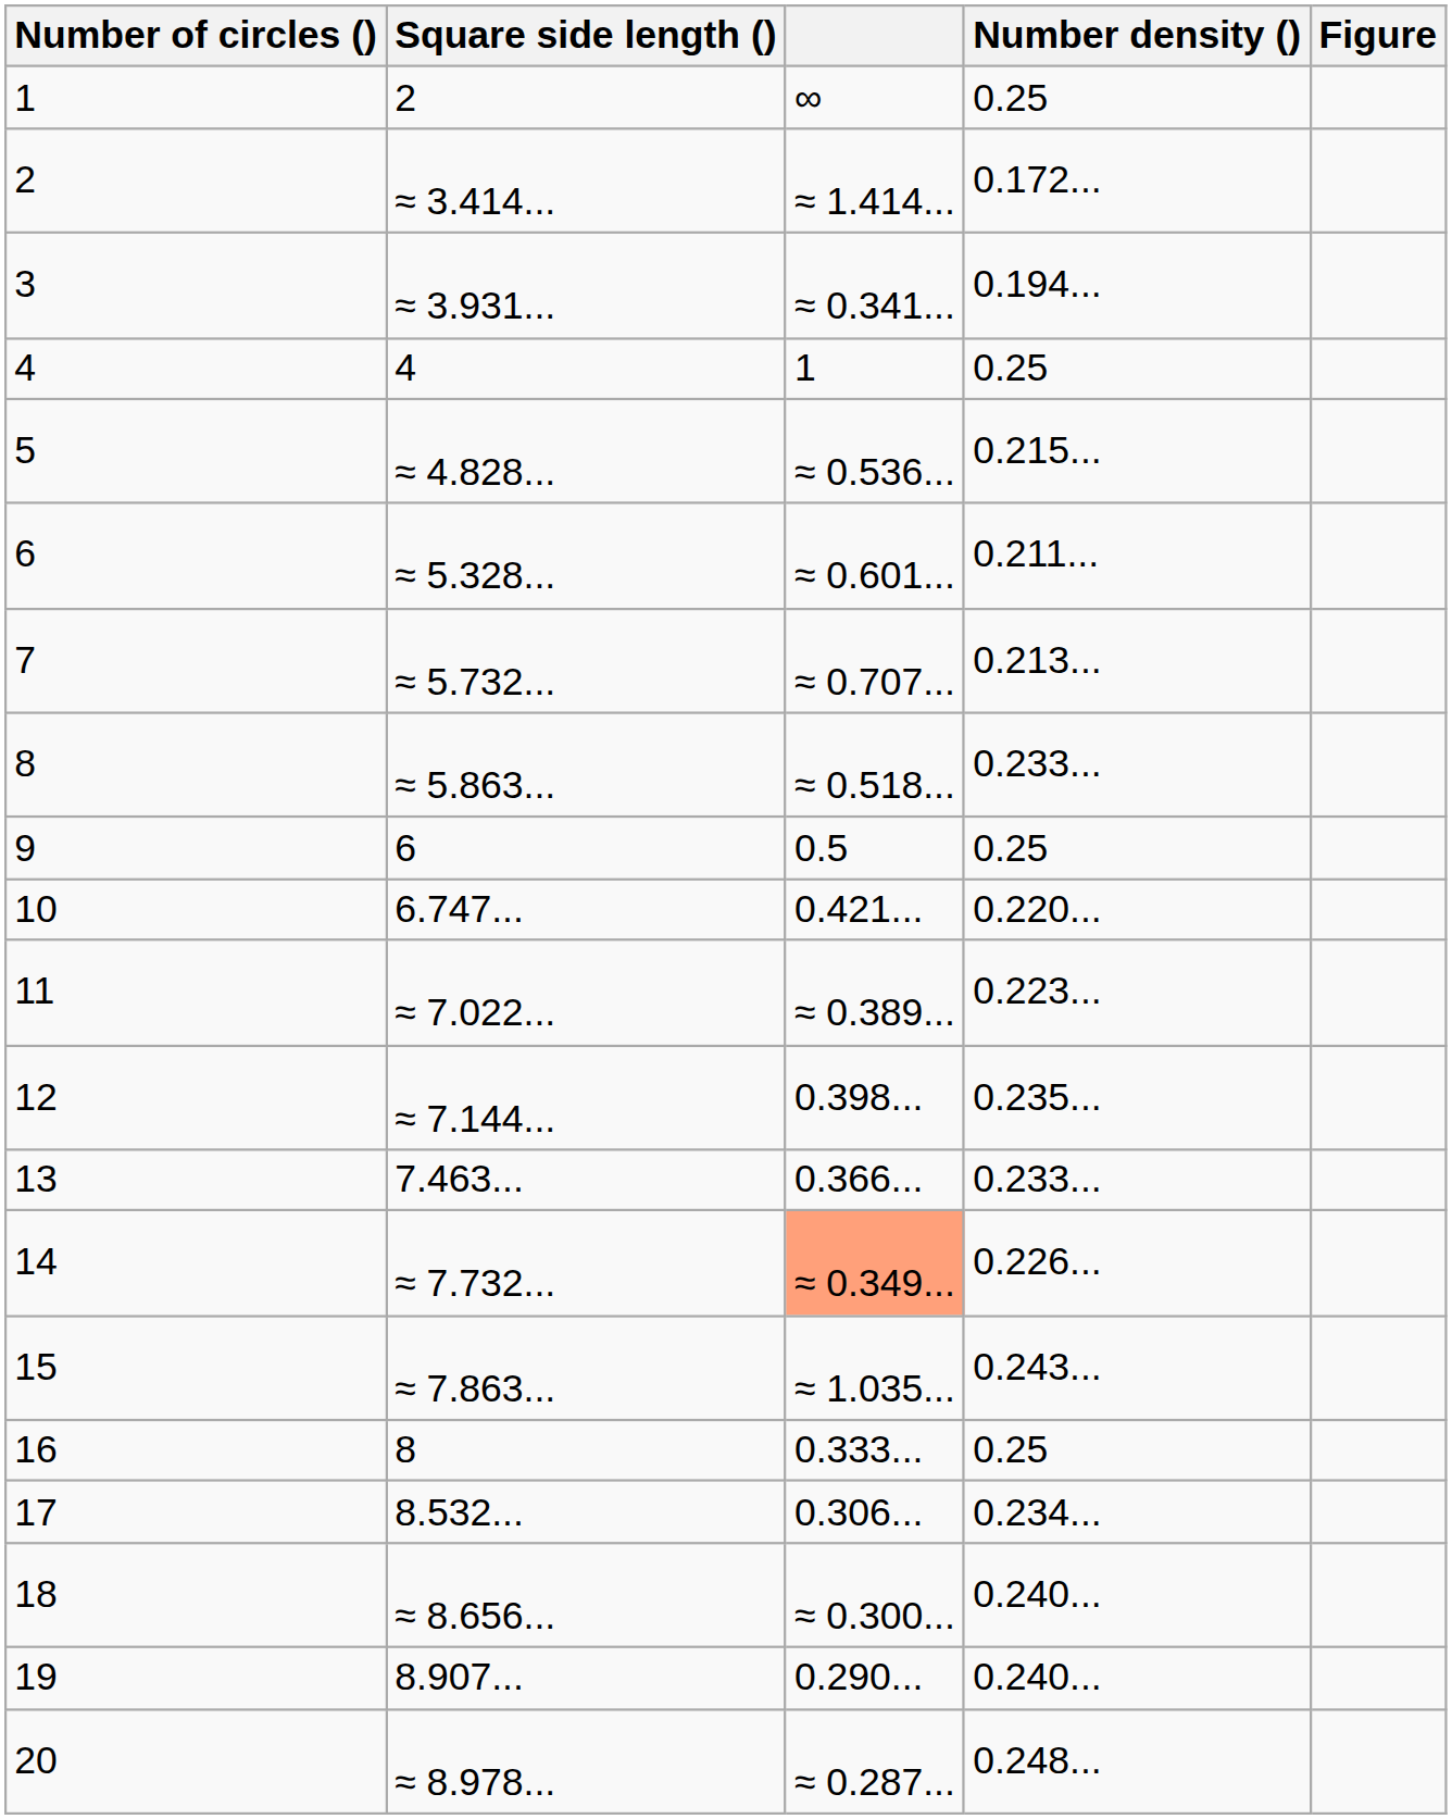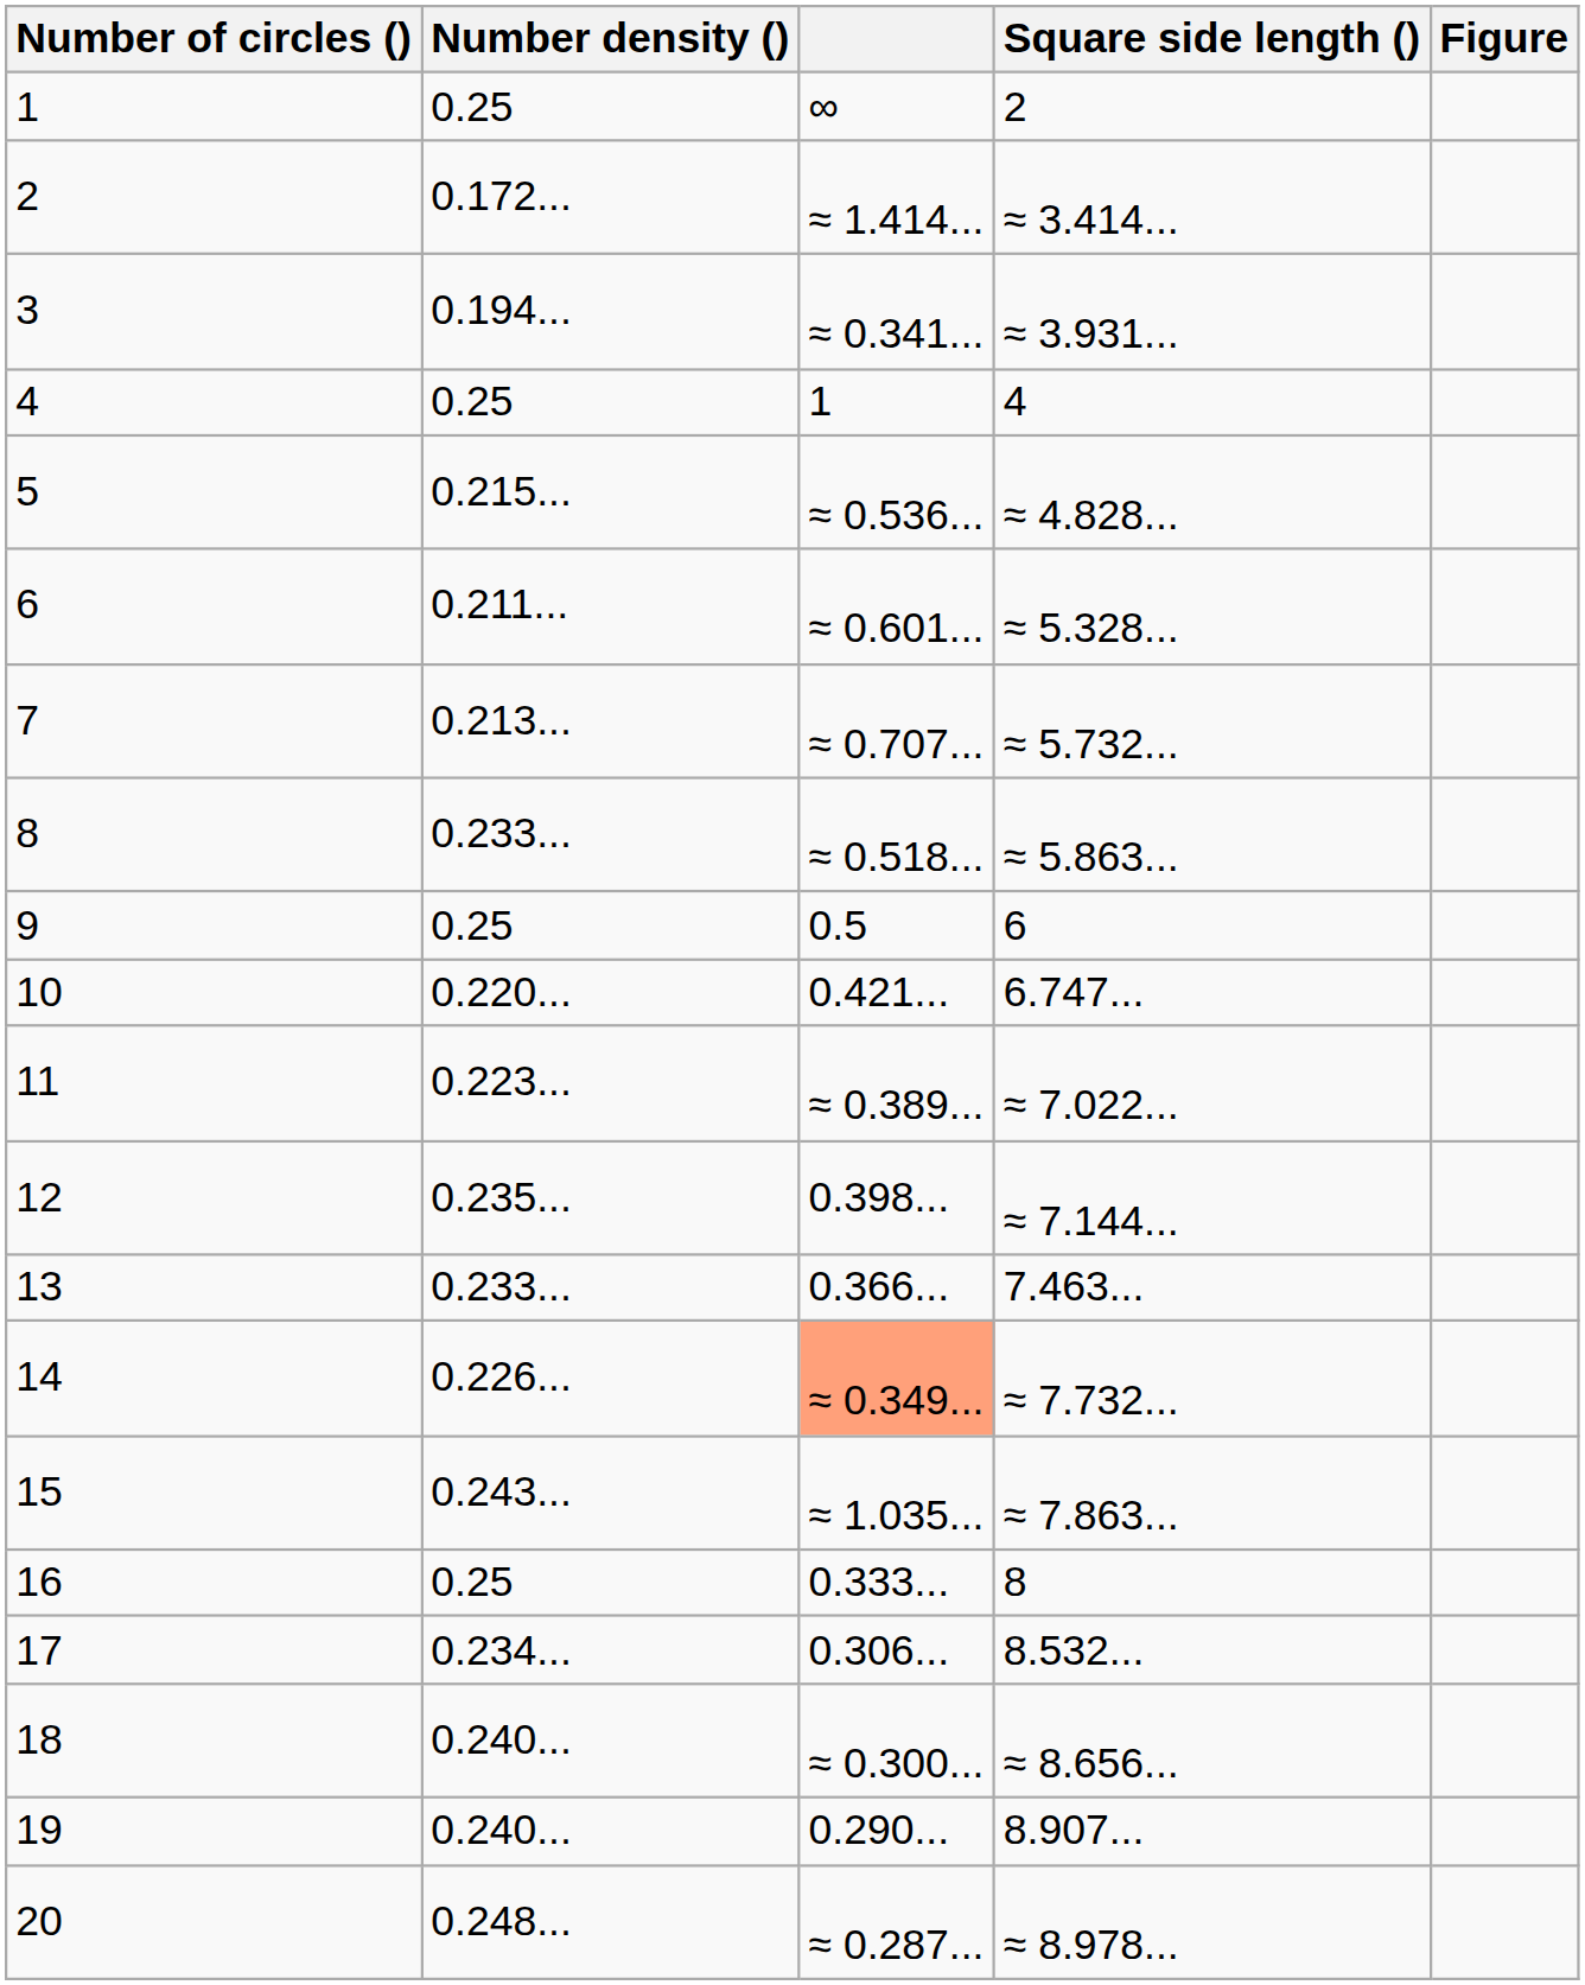columns swapped: Square side length () <-> Number density ()
